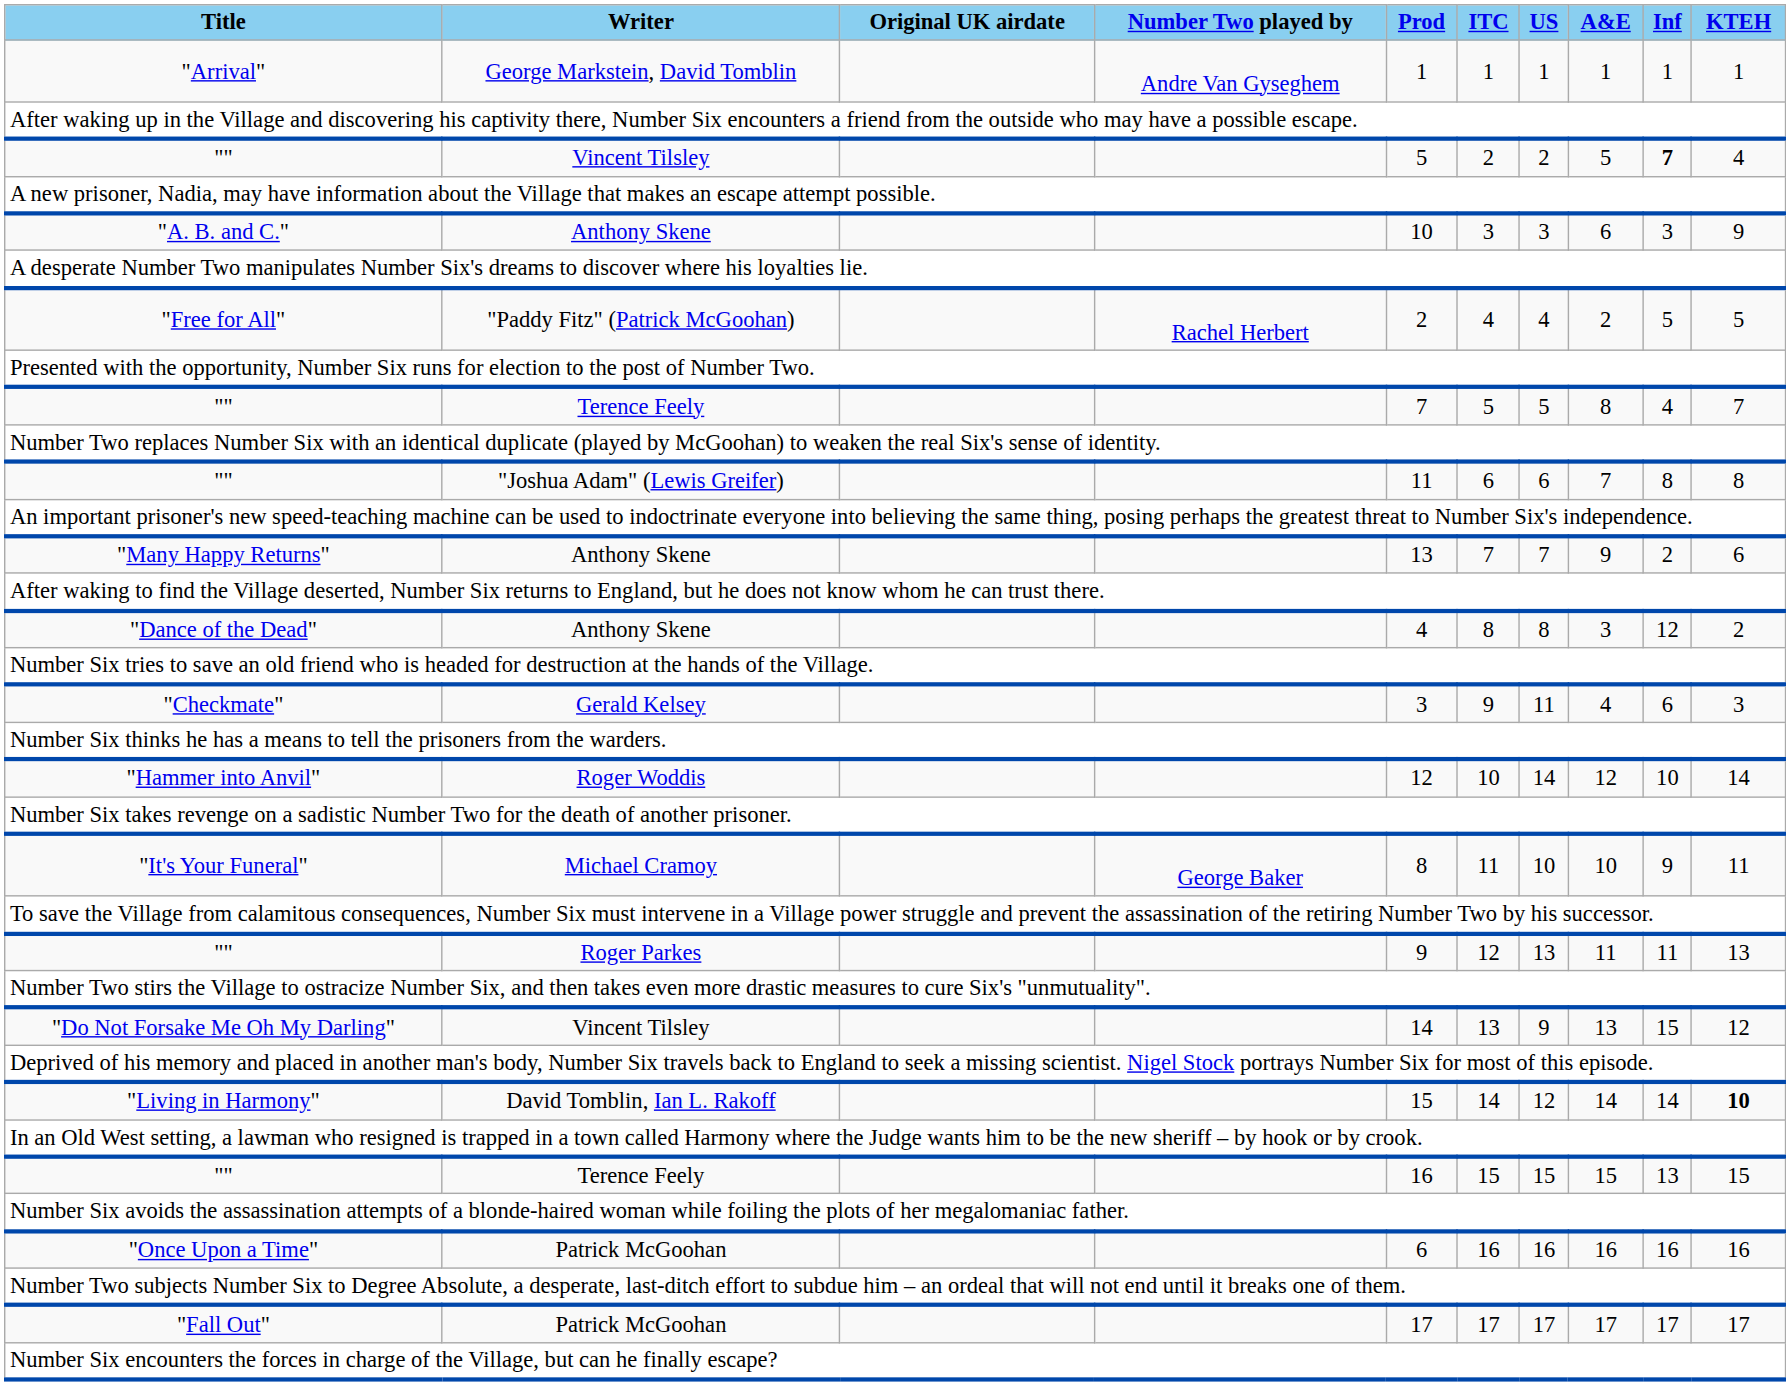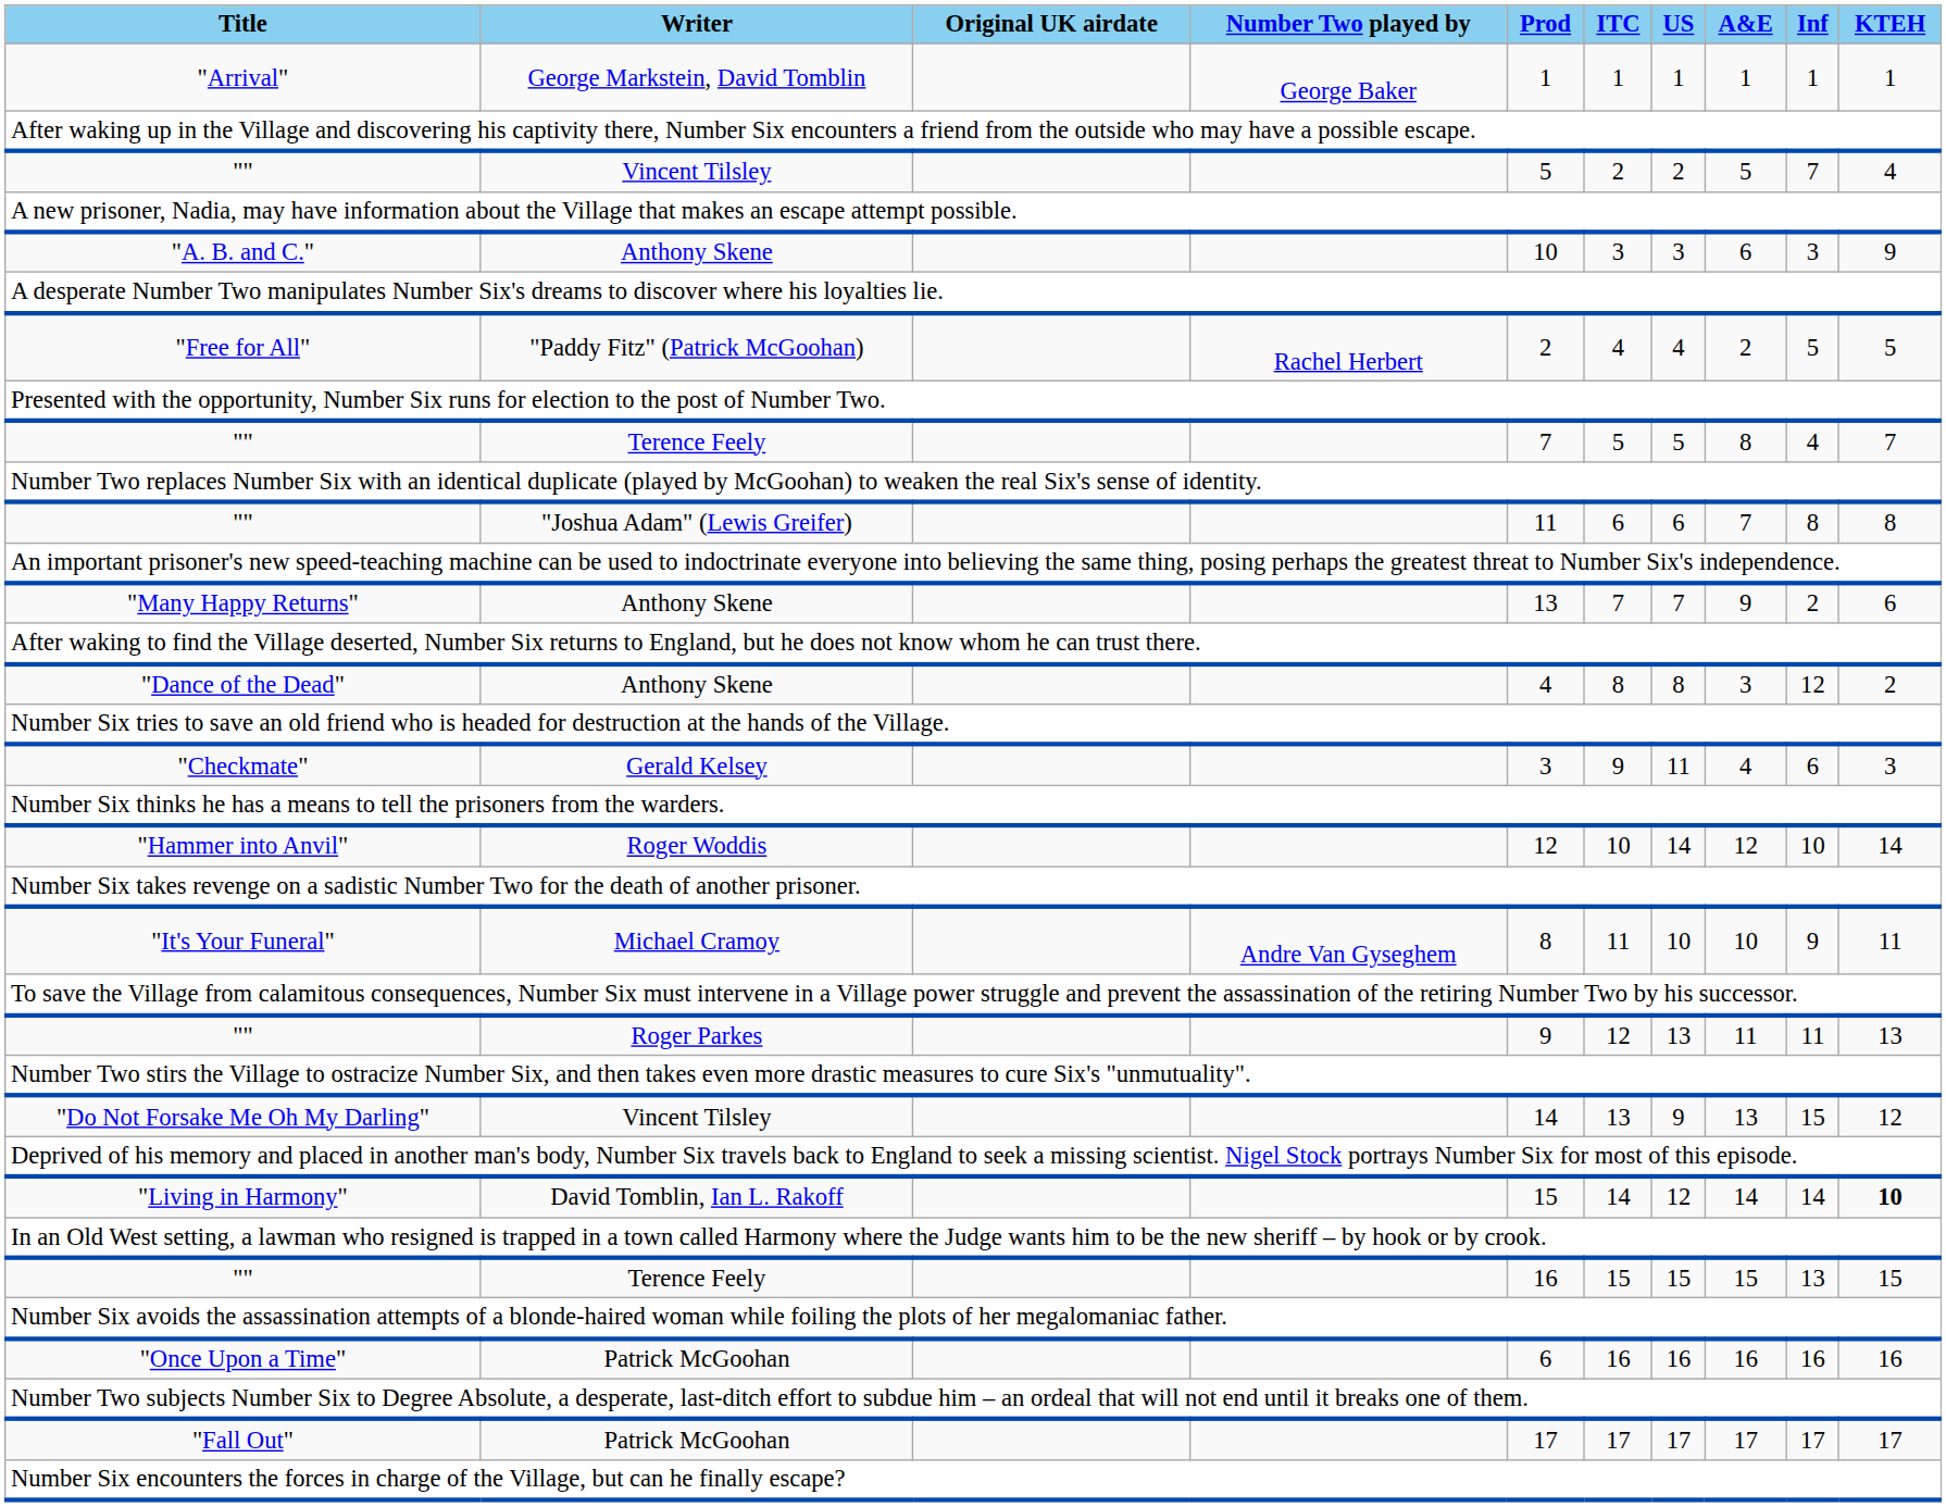"Arrival" | Number Two played by: Andre Van Gyseghem -> George Baker
"" / Vincent Tilsley | Inf: bold -> normal
"It's Your Funeral" | Number Two played by: George Baker -> Andre Van Gyseghem
